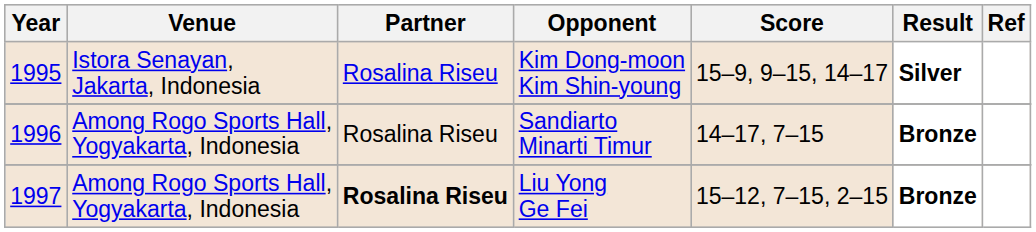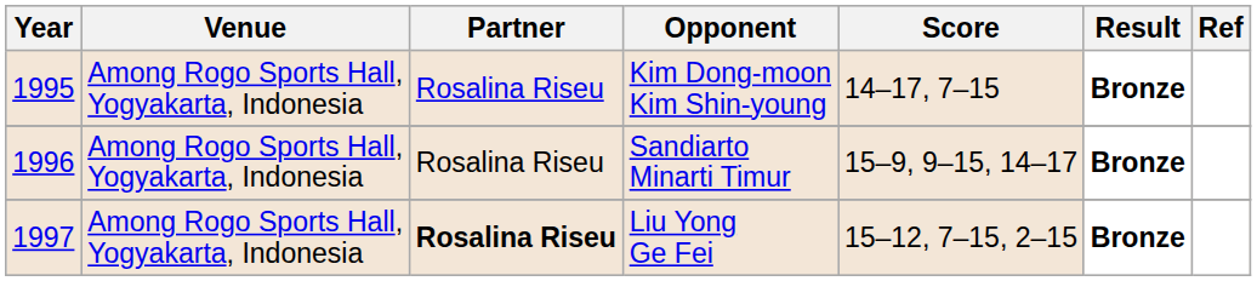Kim Dong-moon Kim Shin-young | Venue: Istora Senayan, Jakarta, Indonesia -> Among Rogo Sports Hall, Yogyakarta, Indonesia
Kim Dong-moon Kim Shin-young | Score: 15–9, 9–15, 14–17 -> 14–17, 7–15
Kim Dong-moon Kim Shin-young | Result: Silver -> Bronze
Sandiarto Minarti Timur | Score: 14–17, 7–15 -> 15–9, 9–15, 14–17
